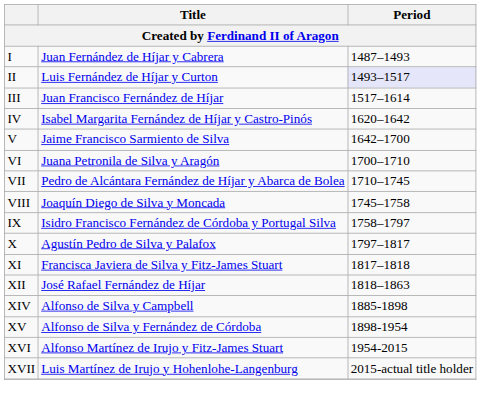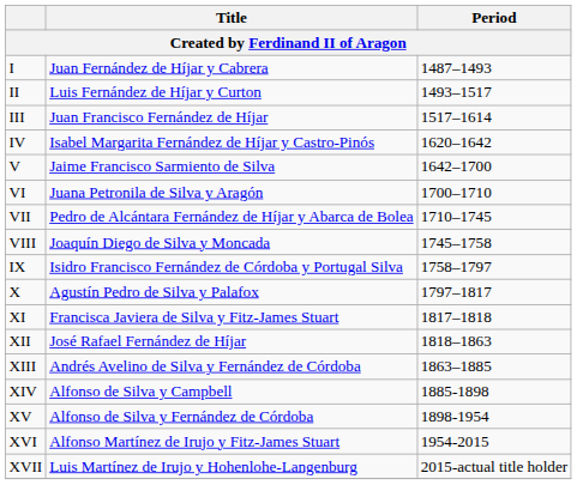II | Period: lavender background -> no background
+ row: XIII | Andrés Avelino de Silva y Fernández de Córdoba | 1863–1885
